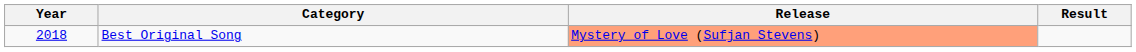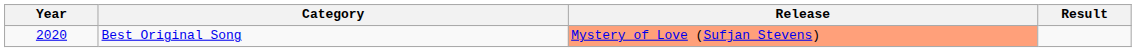Best Original Song | Year: 2018 -> 2020
